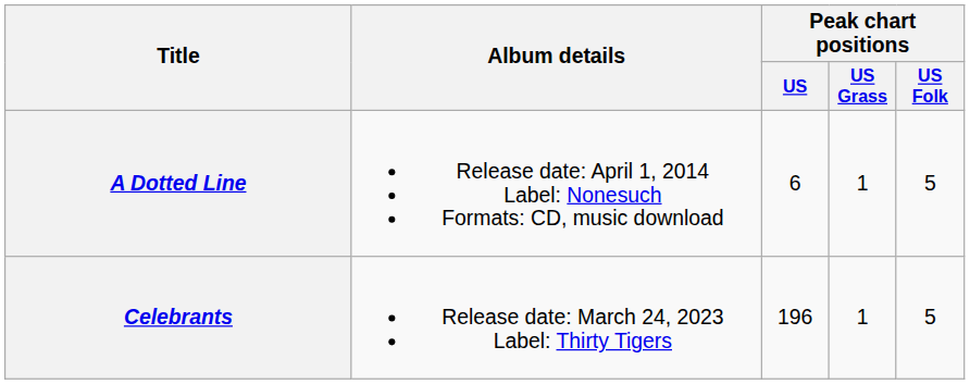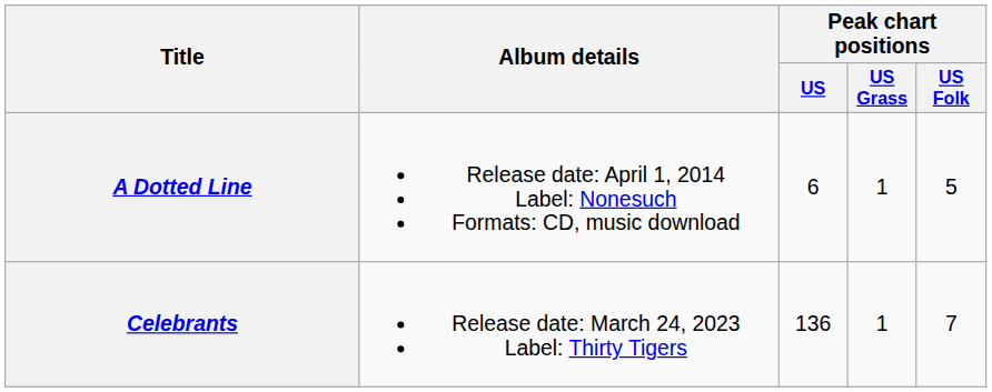Celebrants | Peak chart positions / US: 196 -> 136
Celebrants | Peak chart positions / US Folk: 5 -> 7
